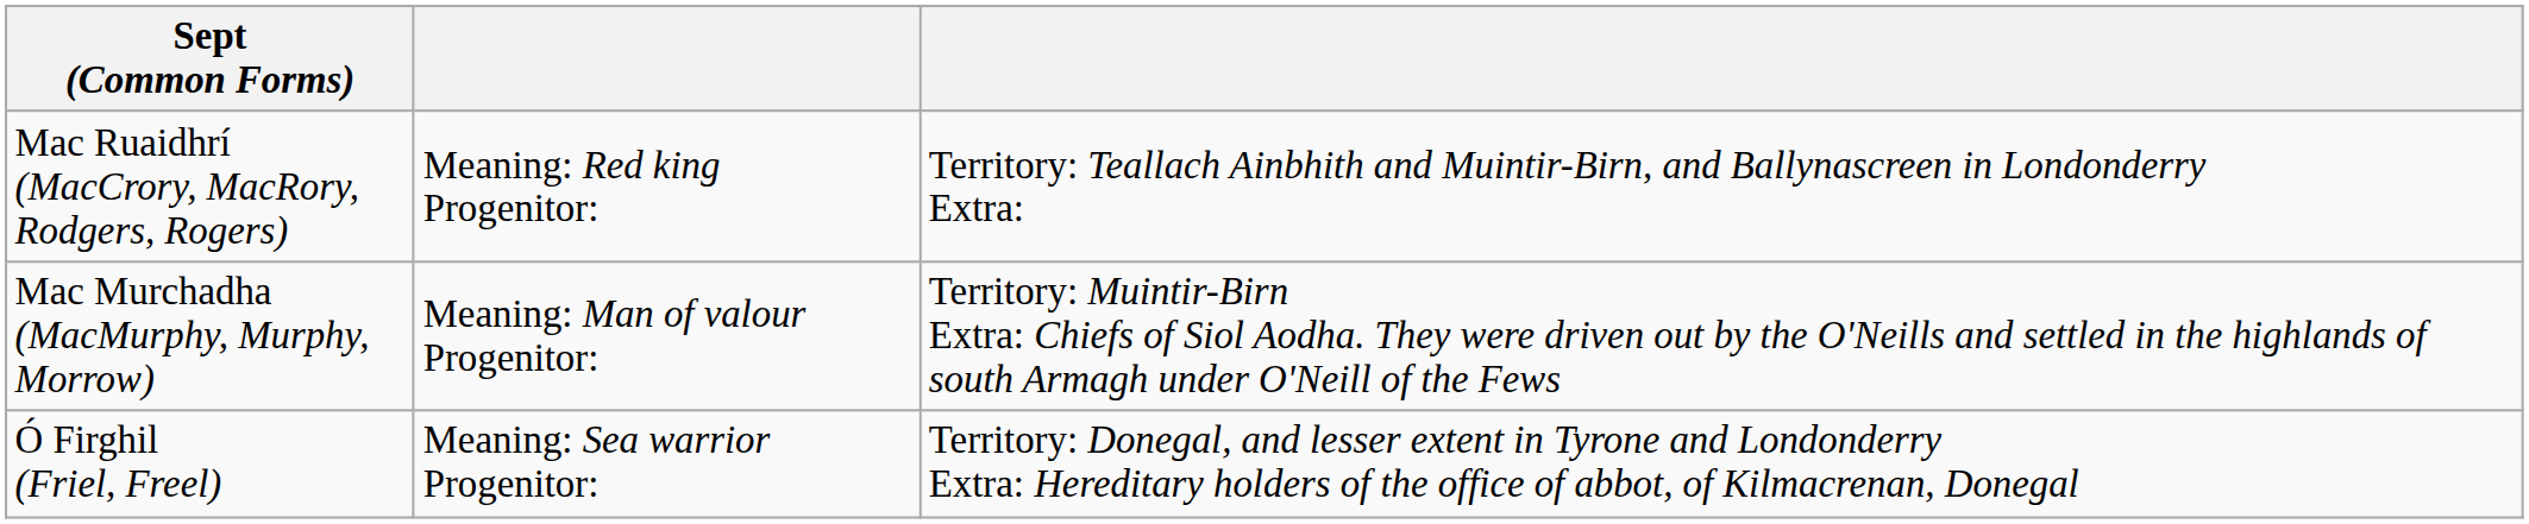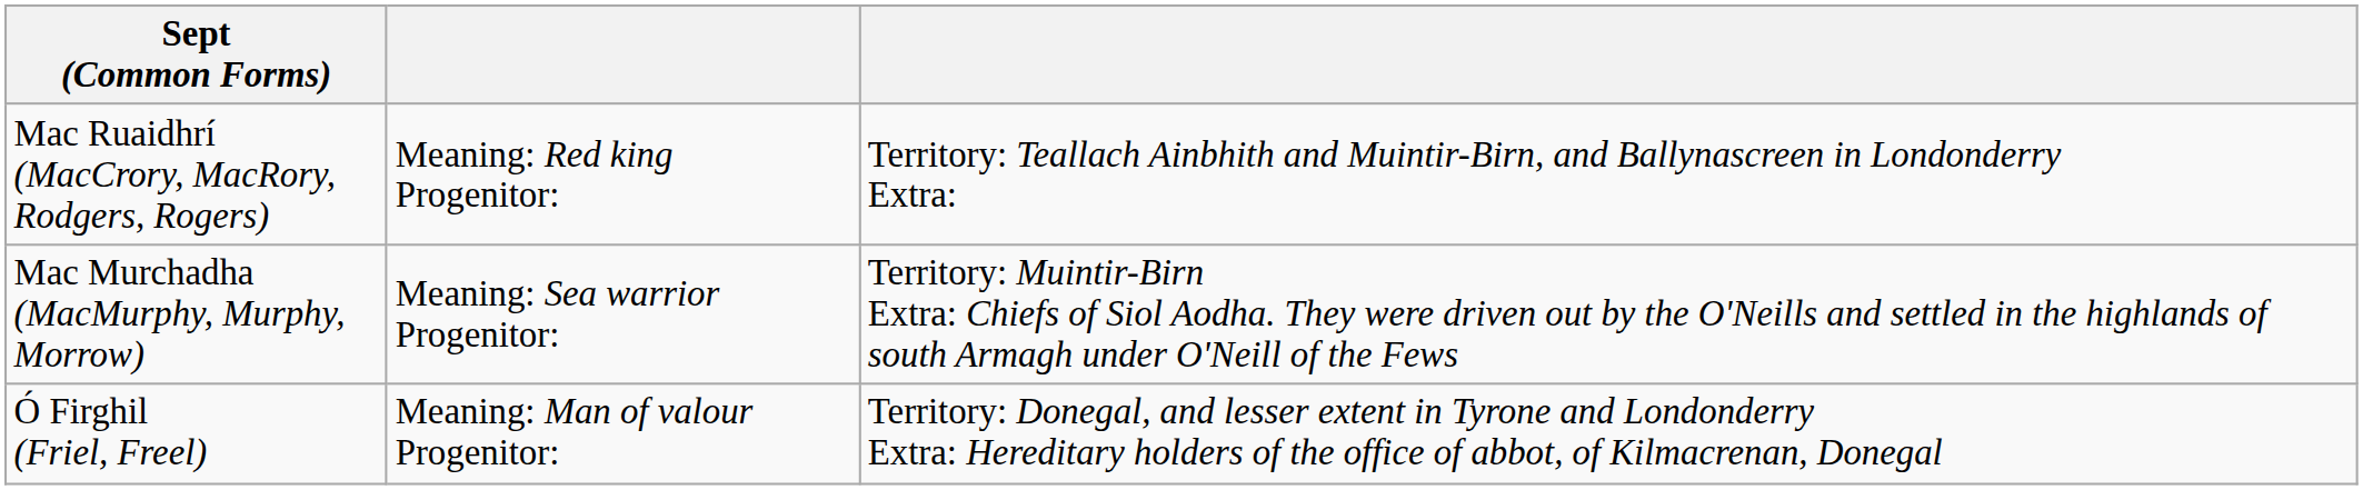Mac Murchadha (MacMurphy, Murphy, Morrow) | column 2: Meaning: Man of valour Progenitor: -> Meaning: Sea warrior Progenitor:
Ó Firghil (Friel, Freel) | column 2: Meaning: Sea warrior Progenitor: -> Meaning: Man of valour Progenitor:
